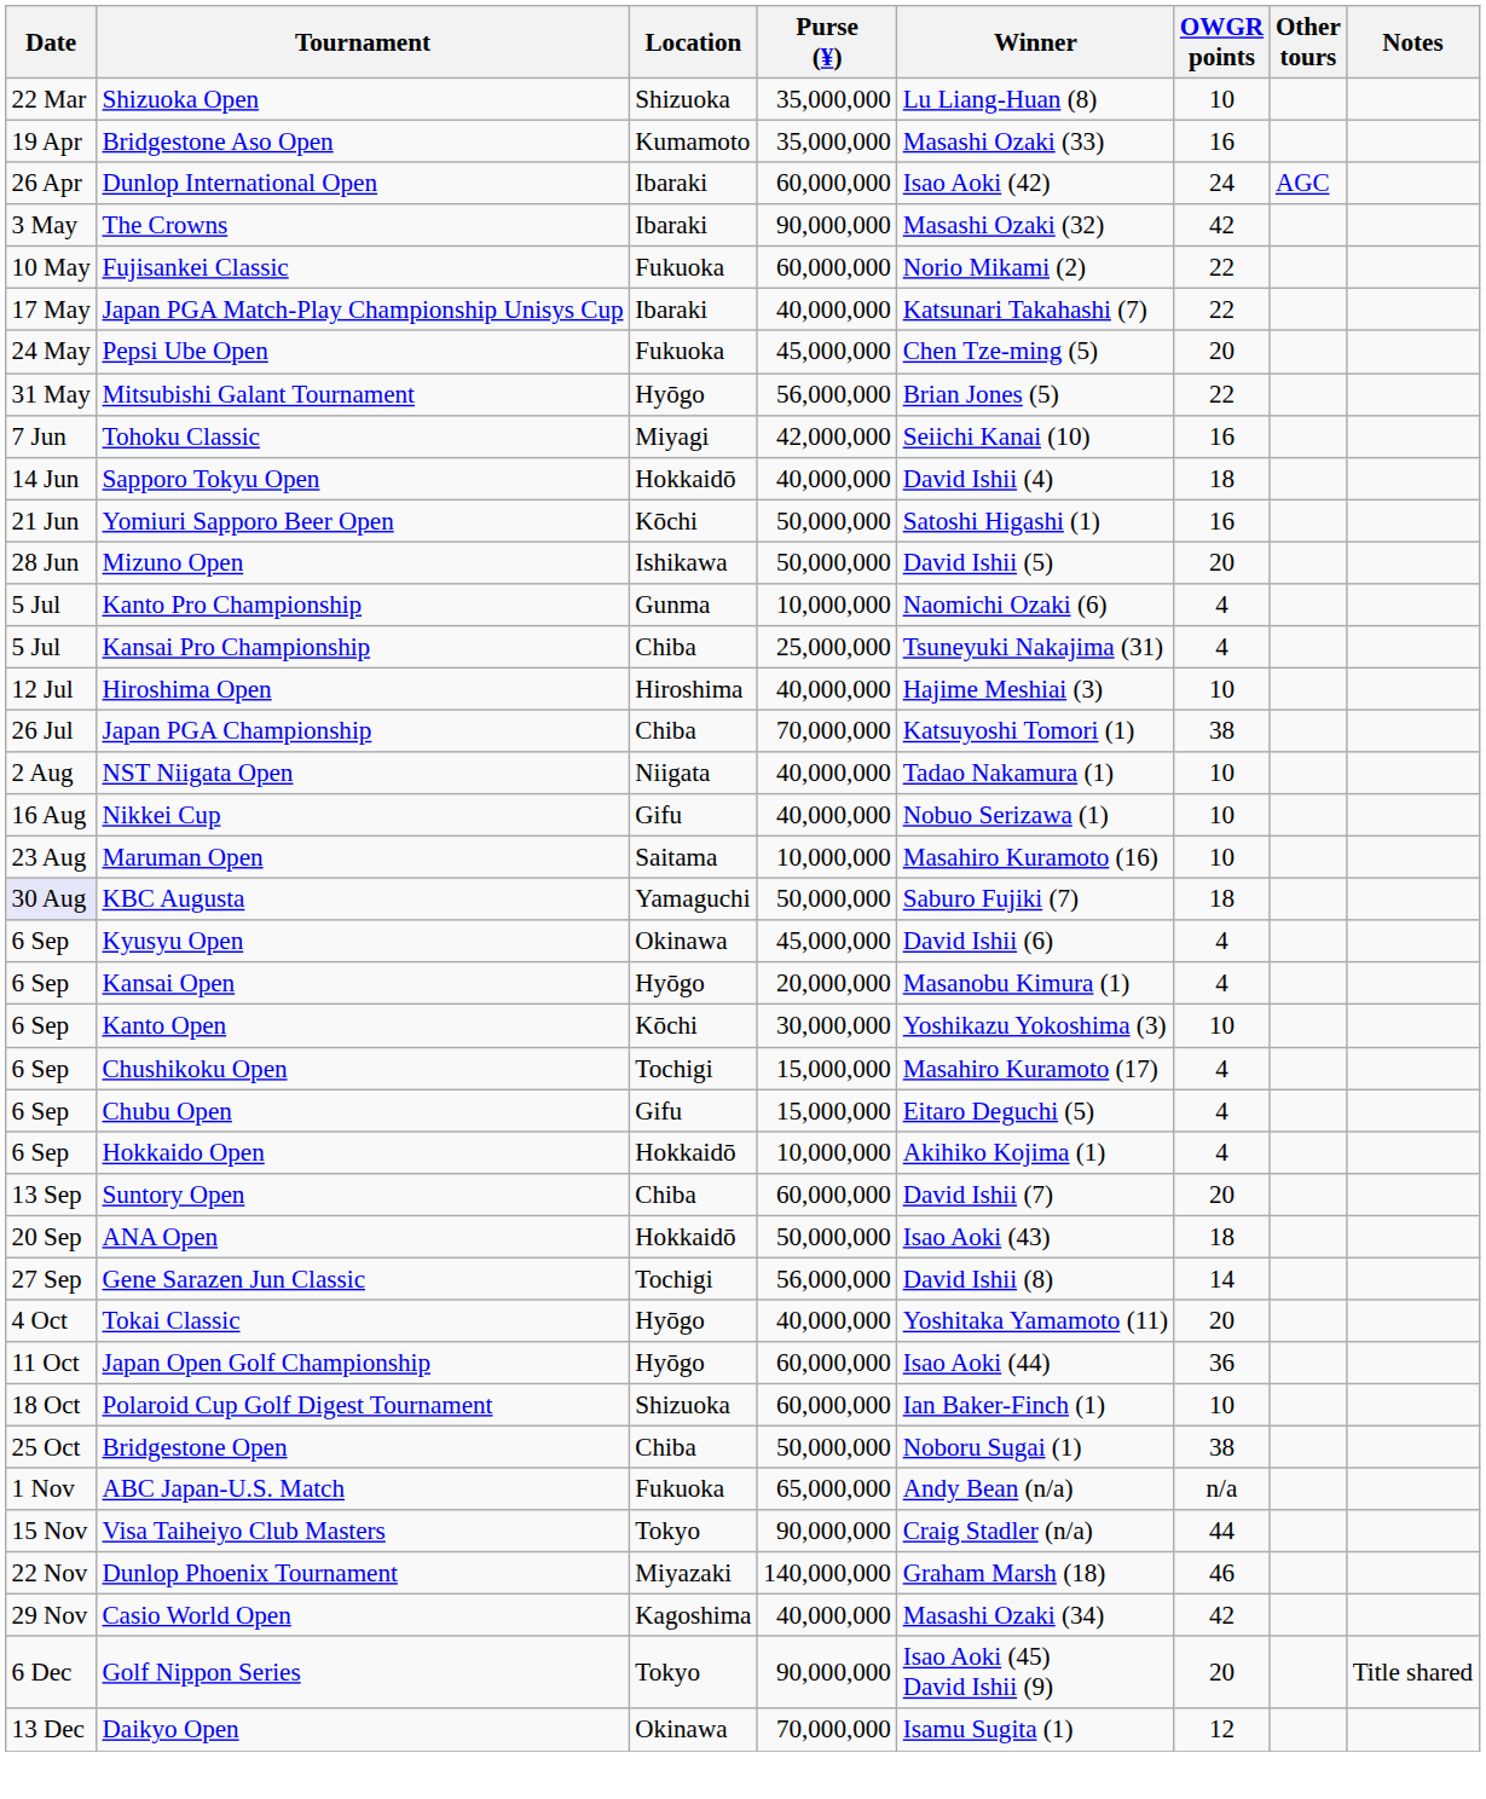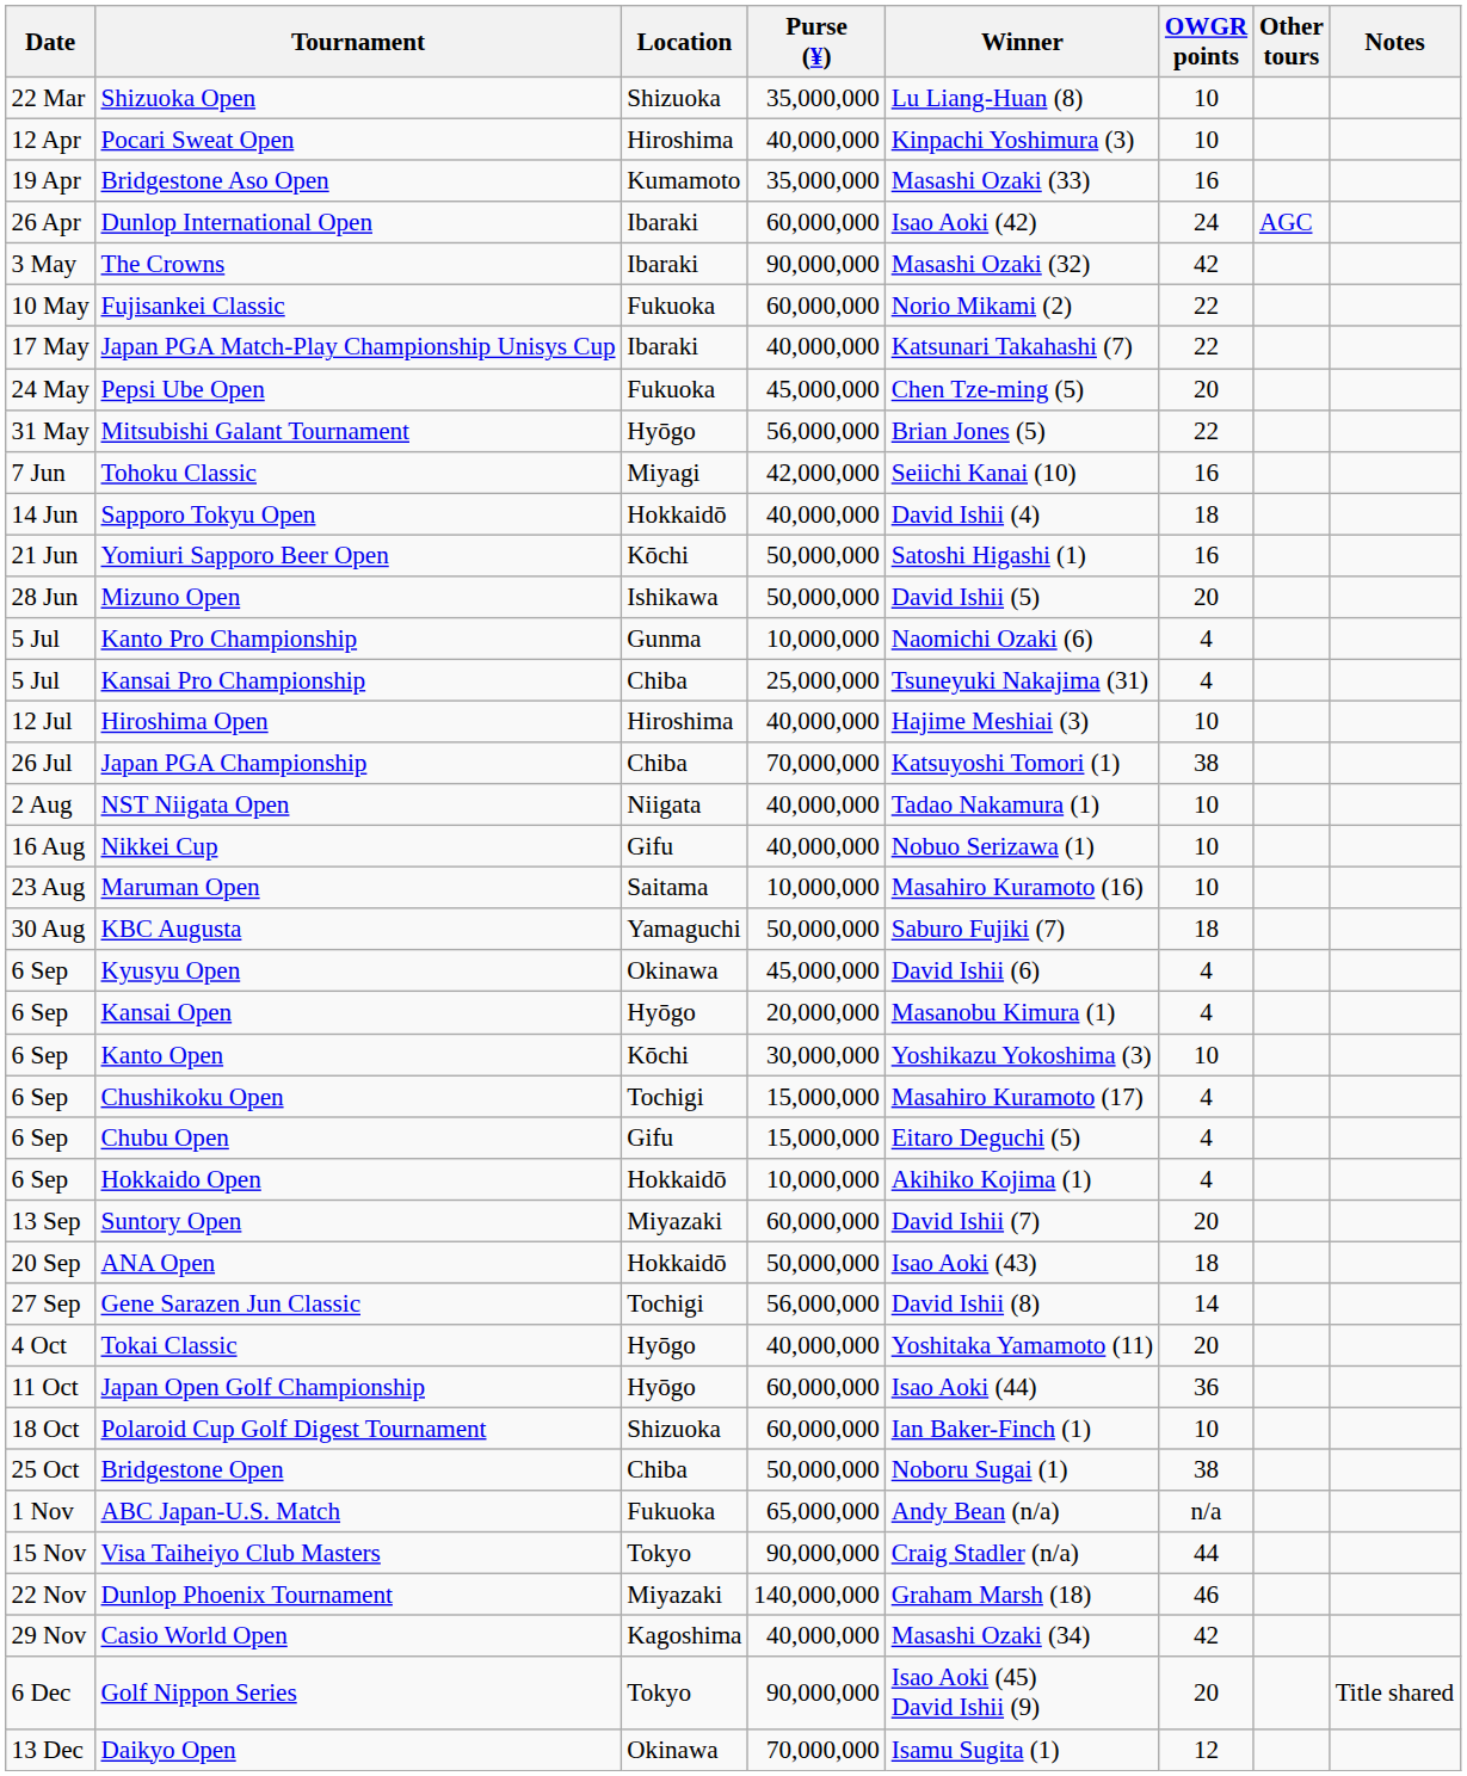+ row: 12 Apr | Pocari Sweat Open | Hiroshima | 40,000,000 | Kinpachi Yoshimura (3) | 10
KBC Augusta | Date: lavender background -> no background
Suntory Open | Location: Chiba -> Miyazaki
